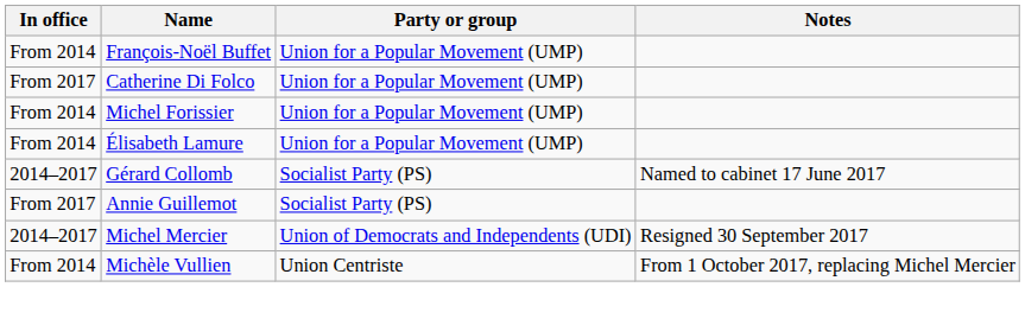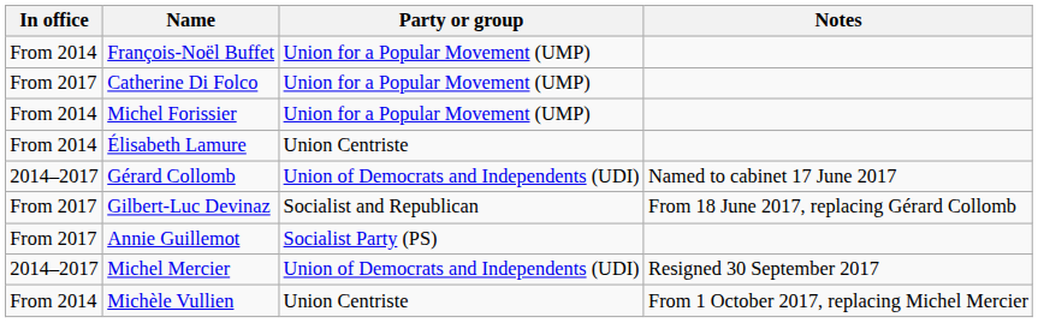Élisabeth Lamure | Party or group: Union for a Popular Movement (UMP) -> Union Centriste
Gérard Collomb | Party or group: Socialist Party (PS) -> Union of Democrats and Independents (UDI)
+ row: From 2017 | Gilbert-Luc Devinaz | Socialist and Republican | From 18 June 2017, replacing Gérard Collomb
